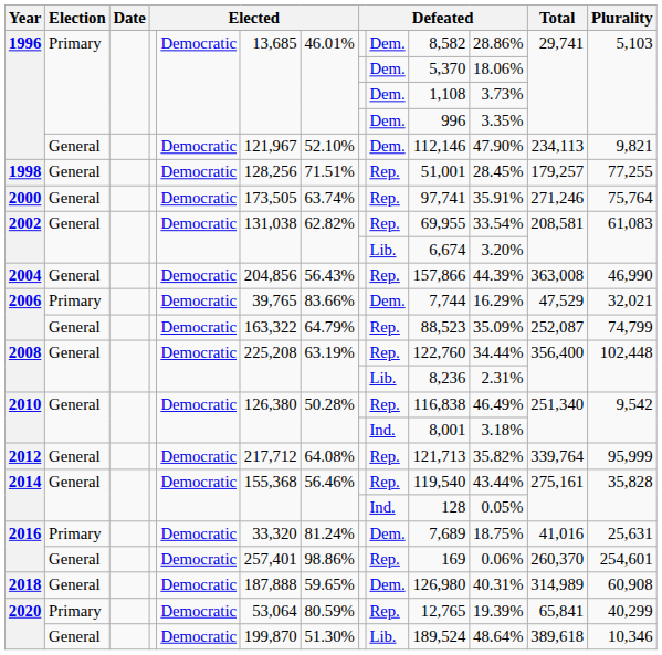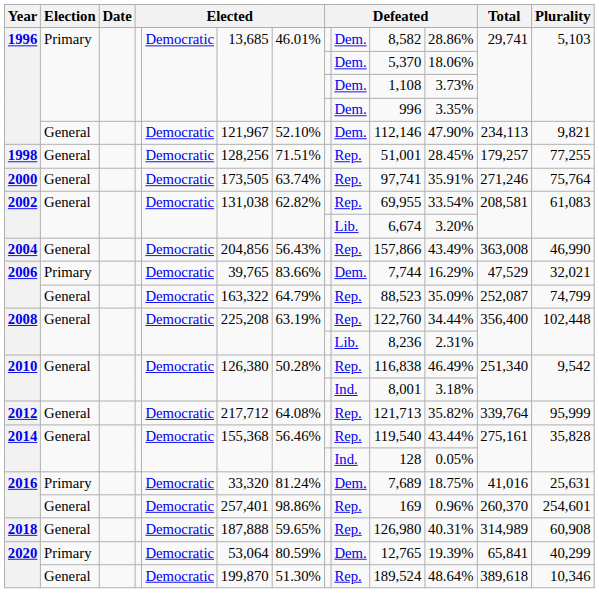2004 | column 11: 44.39% -> 43.49%
2016 / General | column 11: 0.06% -> 0.96%
2018 | column 9: Dem. -> Rep.
2020 / Primary | column 9: Rep. -> Dem.
2020 / General | column 9: Lib. -> Rep.
